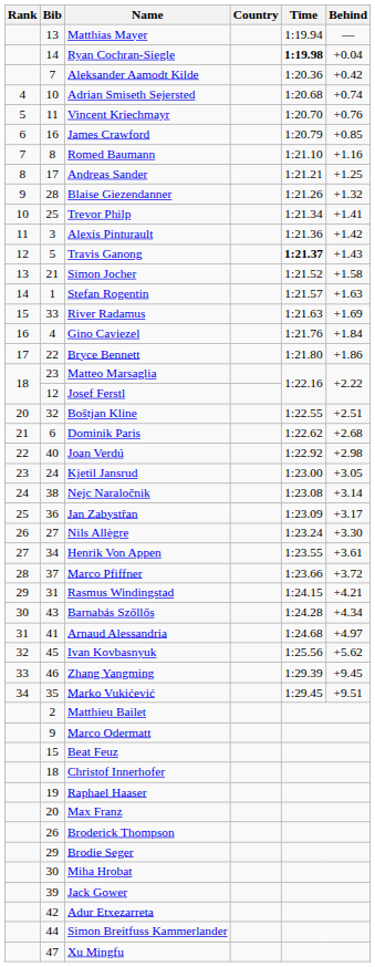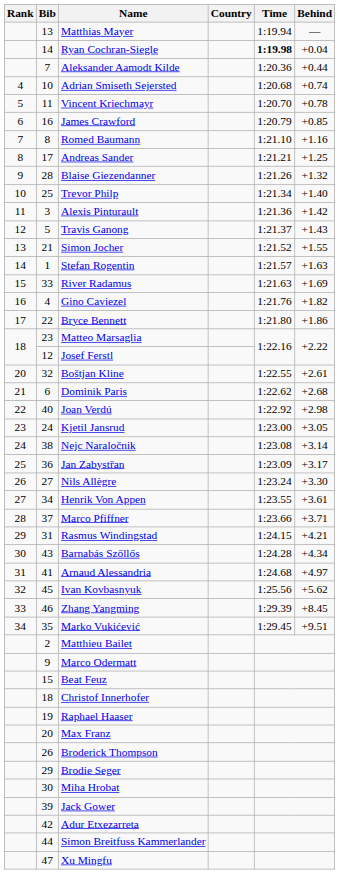Aleksander Aamodt Kilde | Behind: +0.42 -> +0.44
Vincent Kriechmayr | Behind: +0.76 -> +0.78
Trevor Philp | Behind: +1.41 -> +1.40
Travis Ganong | Time: bold -> normal
Simon Jocher | Behind: +1.58 -> +1.55
Gino Caviezel | Behind: +1.84 -> +1.82
Boštjan Kline | Behind: +2.51 -> +2.61
Marco Pfiffner | Behind: +3.72 -> +3.71
Zhang Yangming | Behind: +9.45 -> +8.45
